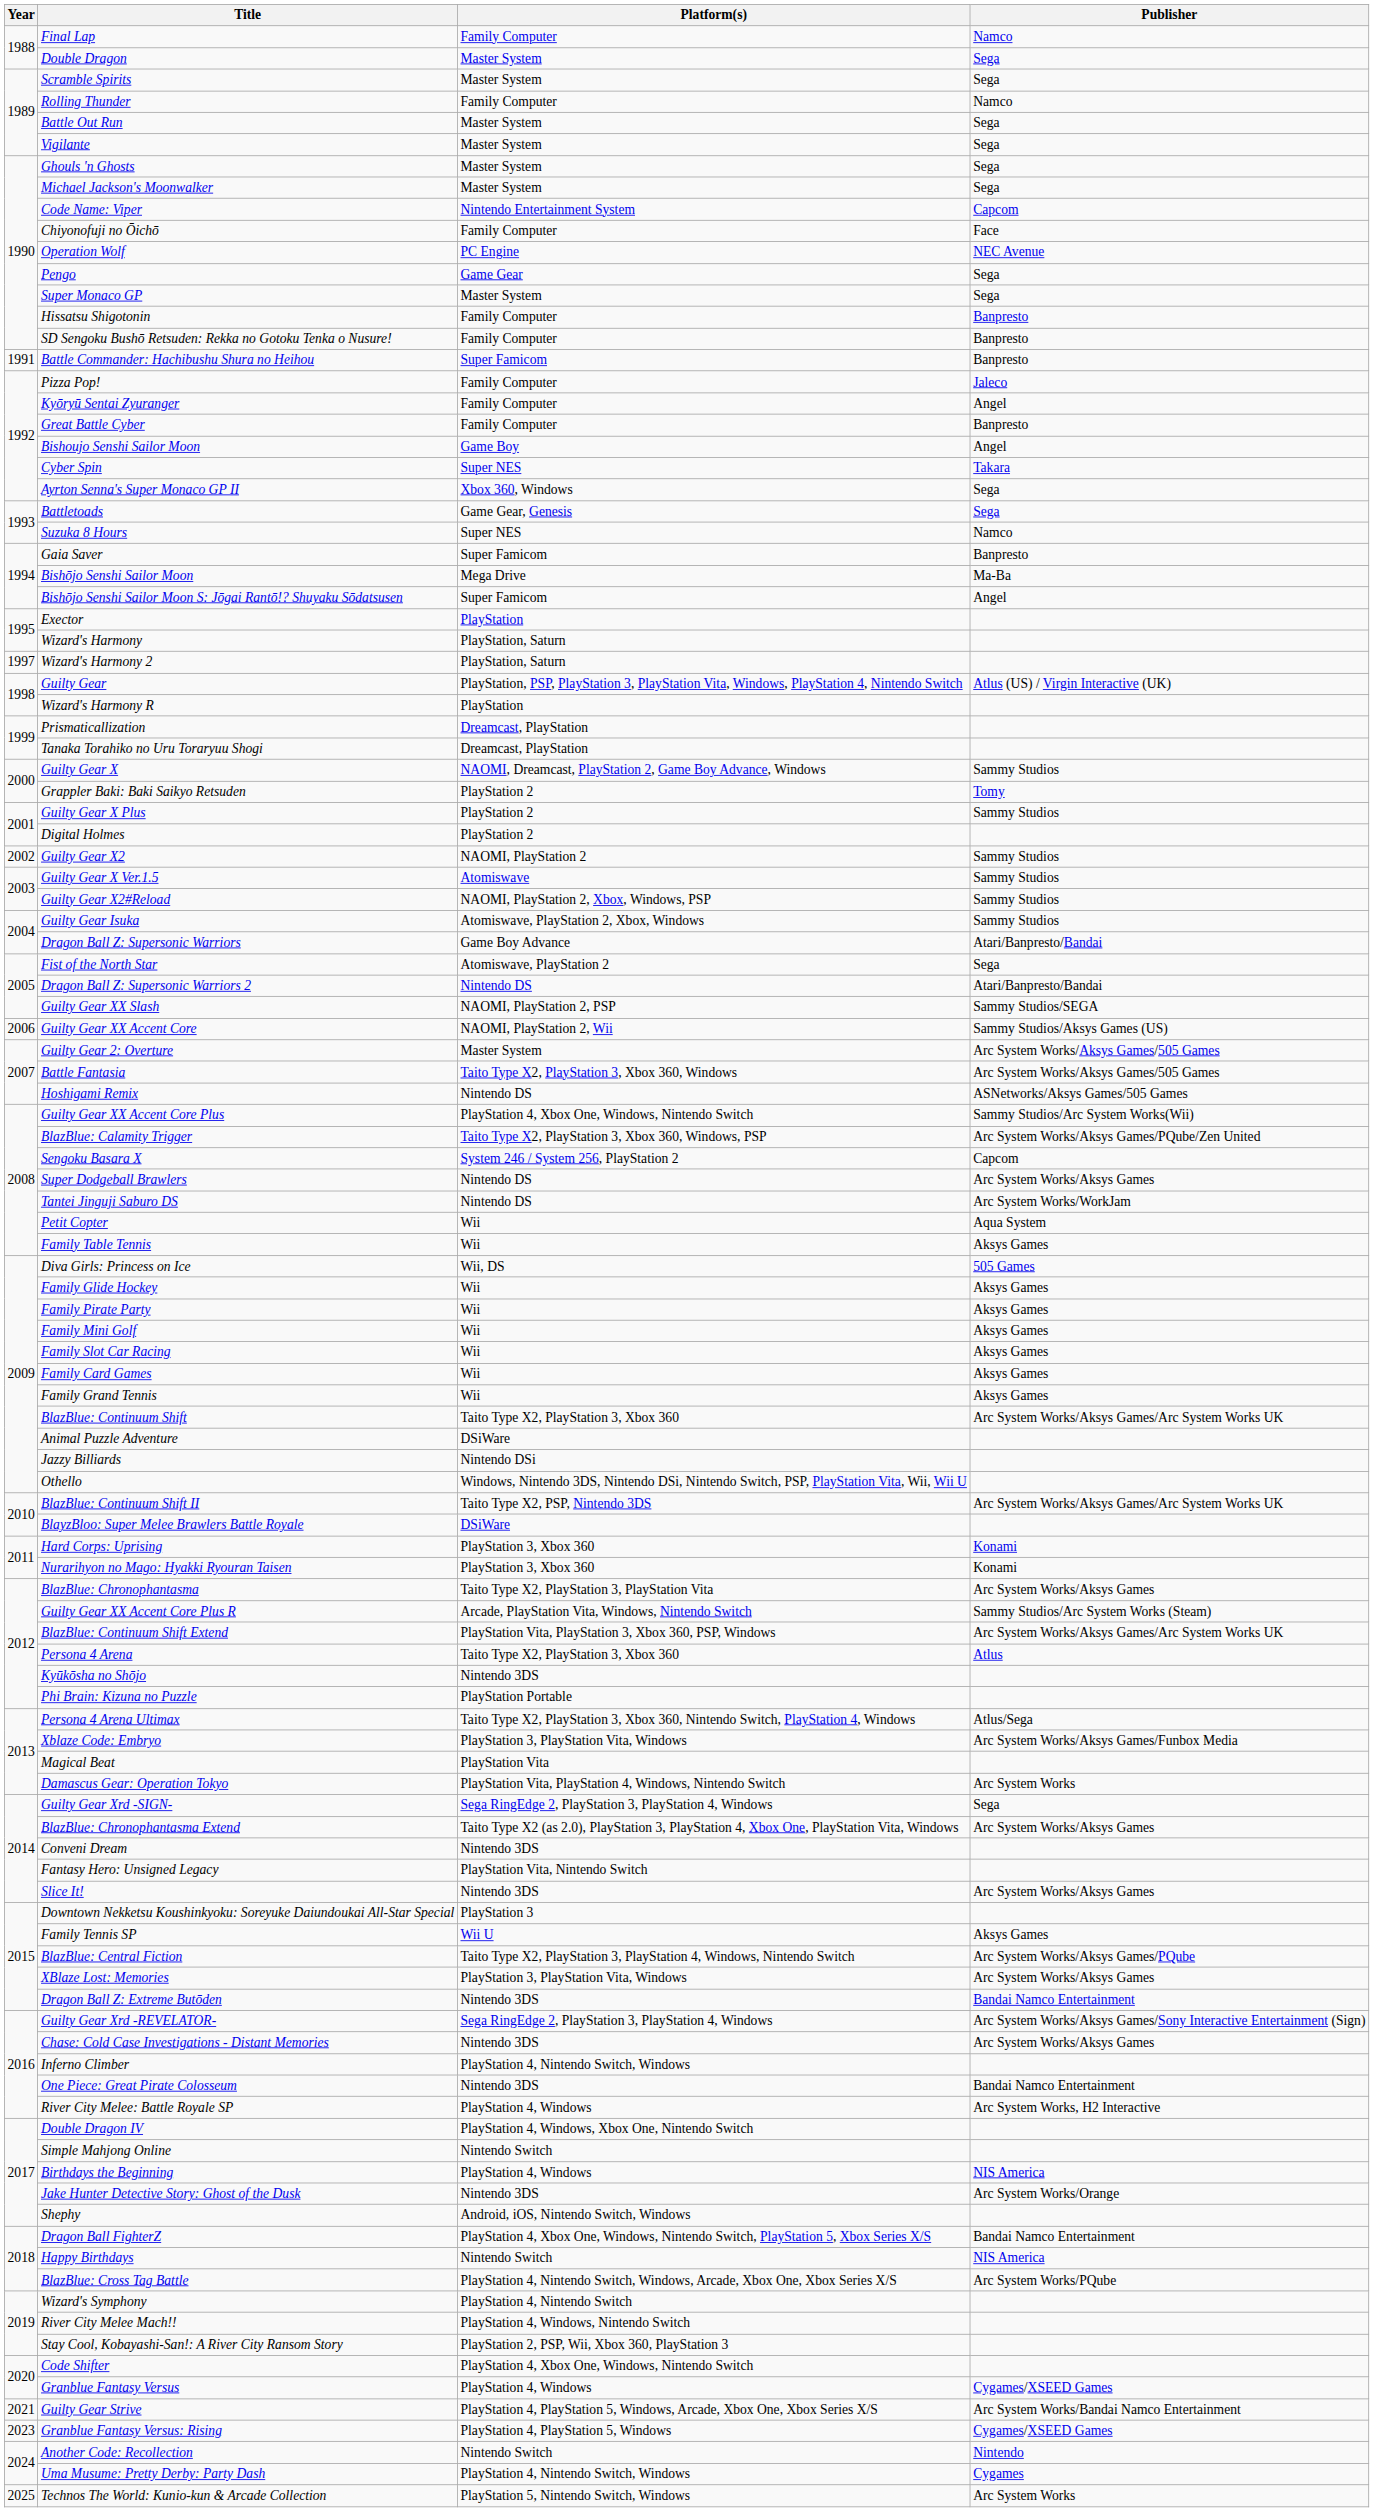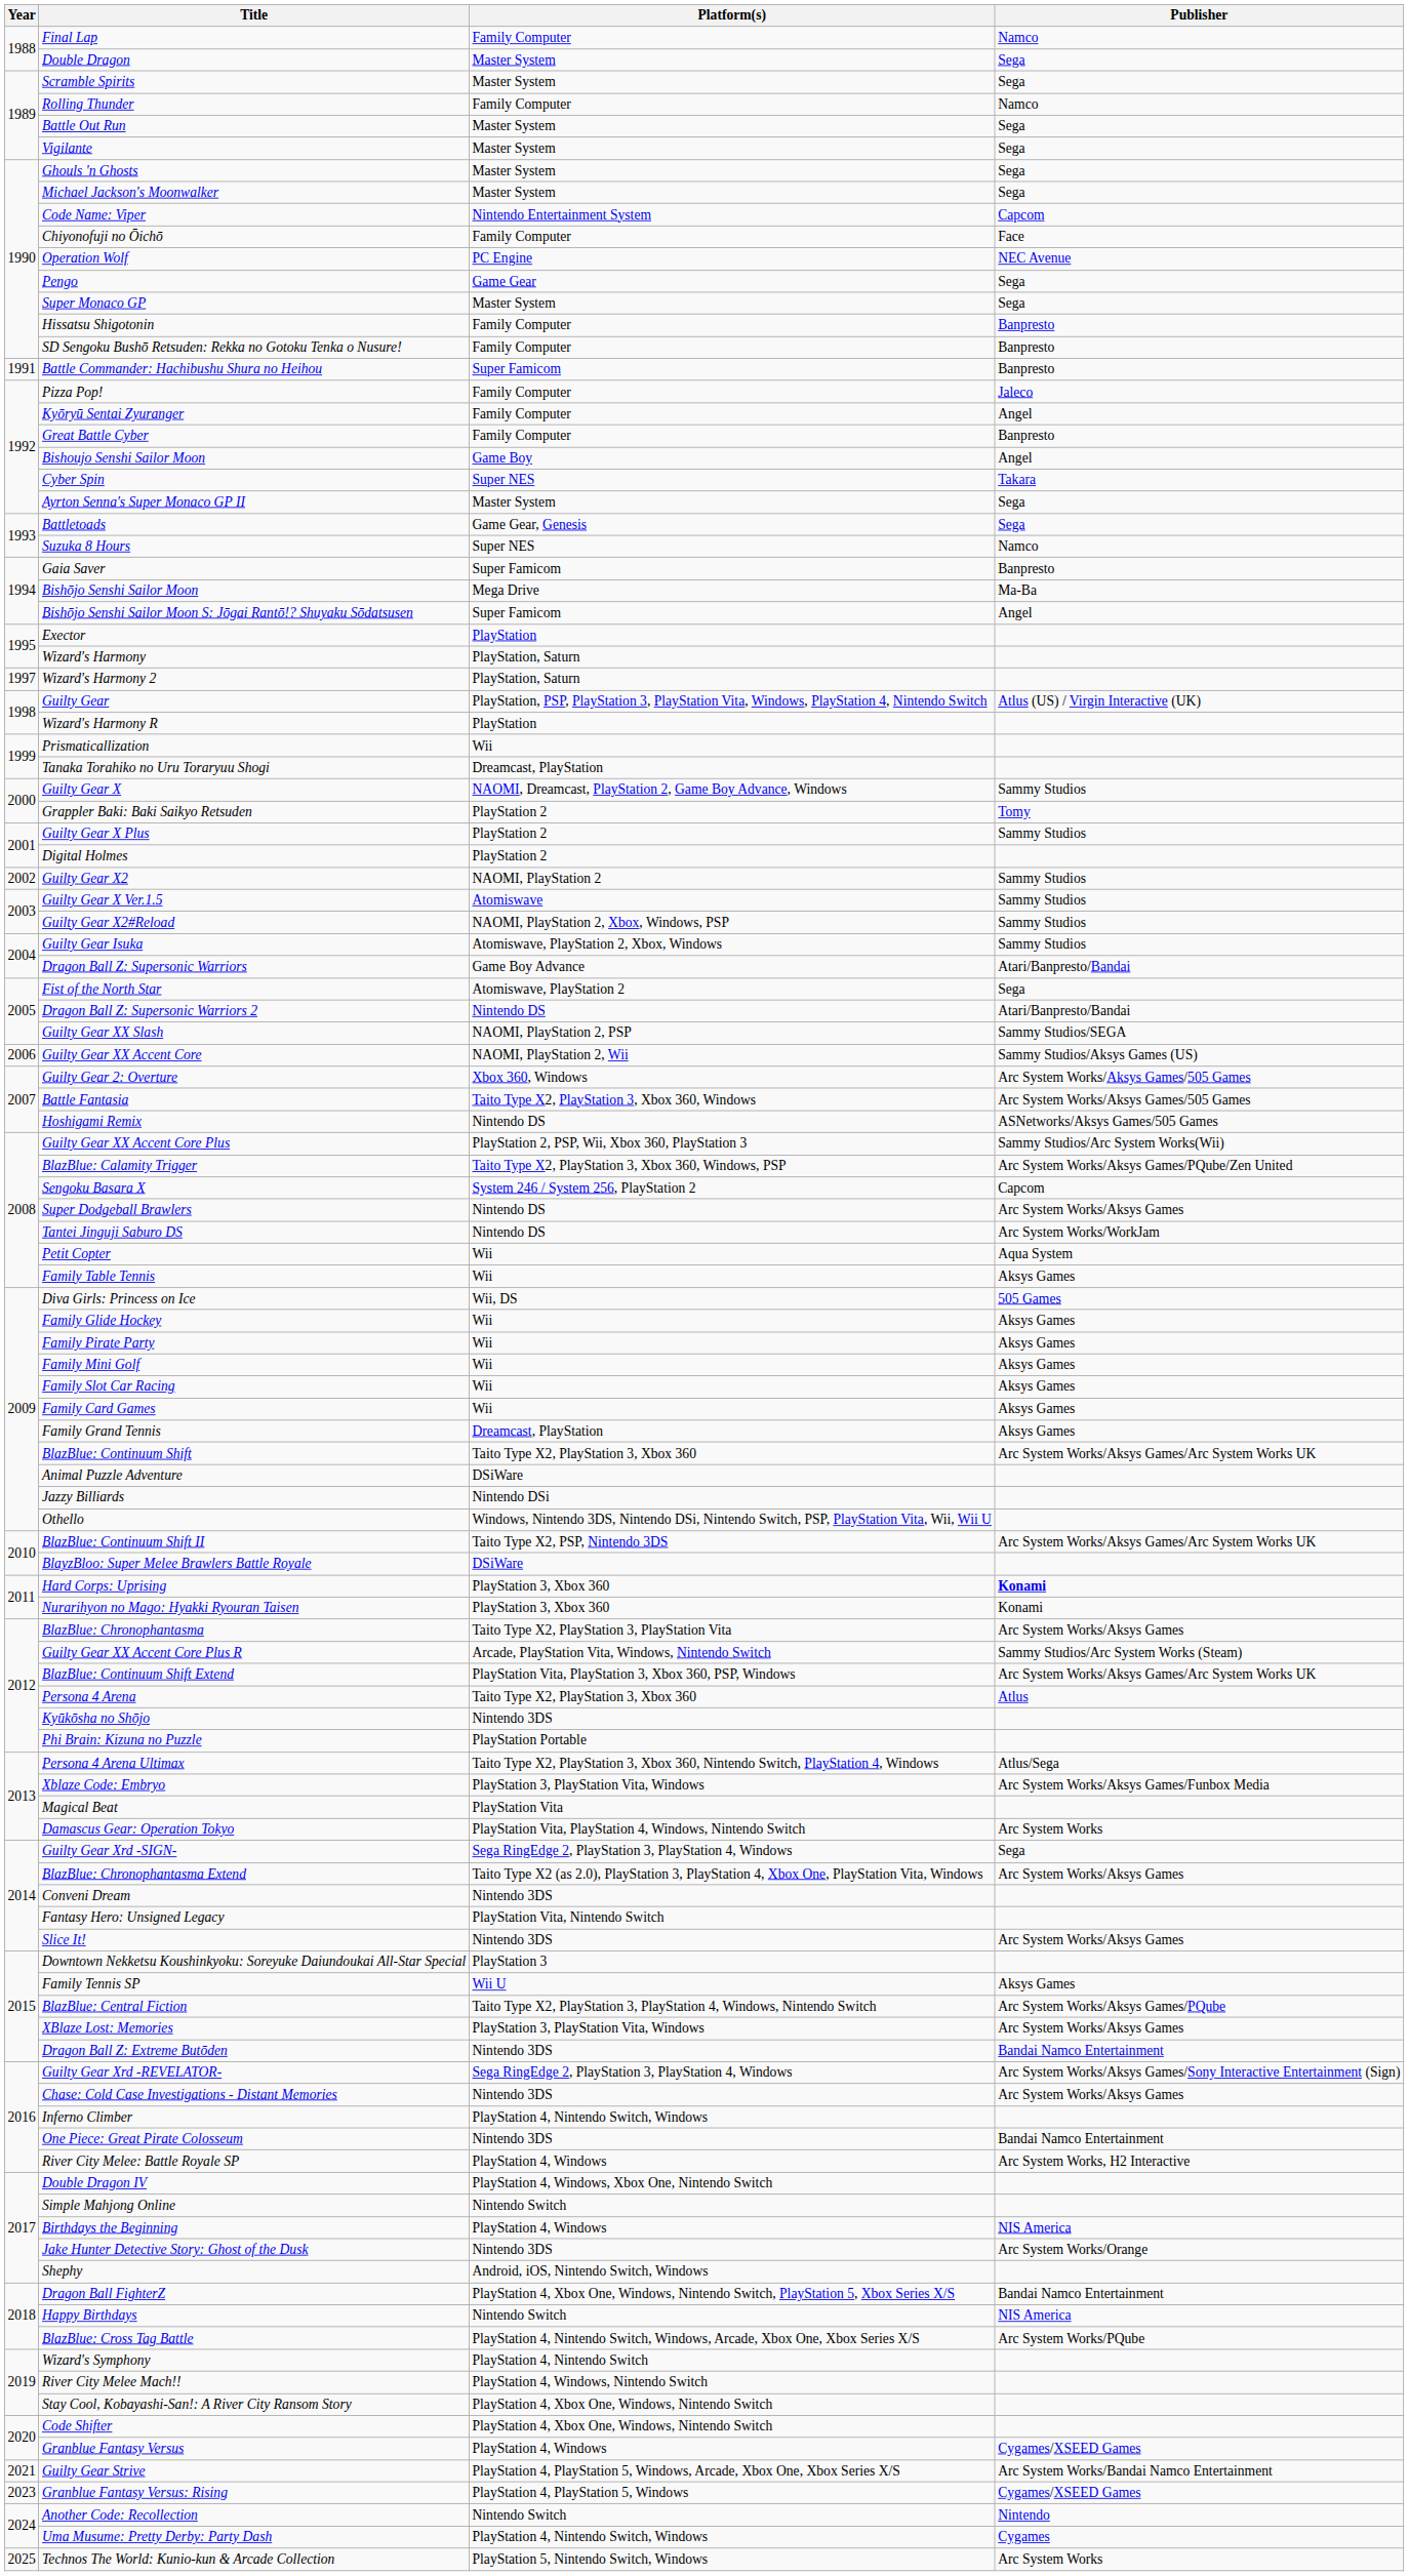Ayrton Senna's Super Monaco GP II | Platform(s): Xbox 360, Windows -> Master System
Prismaticallization | Platform(s): Dreamcast, PlayStation -> Wii
Guilty Gear 2: Overture | Platform(s): Master System -> Xbox 360, Windows
Guilty Gear XX Accent Core Plus | Platform(s): PlayStation 4, Xbox One, Windows, Nintendo Switch -> PlayStation 2, PSP, Wii, Xbox 360, PlayStation 3
Family Grand Tennis | Platform(s): Wii -> Dreamcast, PlayStation
Hard Corps: Uprising | Publisher: normal -> bold
Stay Cool, Kobayashi-San!: A River City Ransom Story | Platform(s): PlayStation 2, PSP, Wii, Xbox 360, PlayStation 3 -> PlayStation 4, Xbox One, Windows, Nintendo Switch
